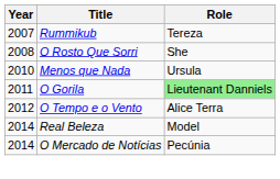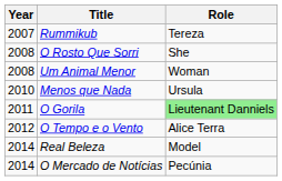+ row: 2008 | Um Animal Menor | Woman
